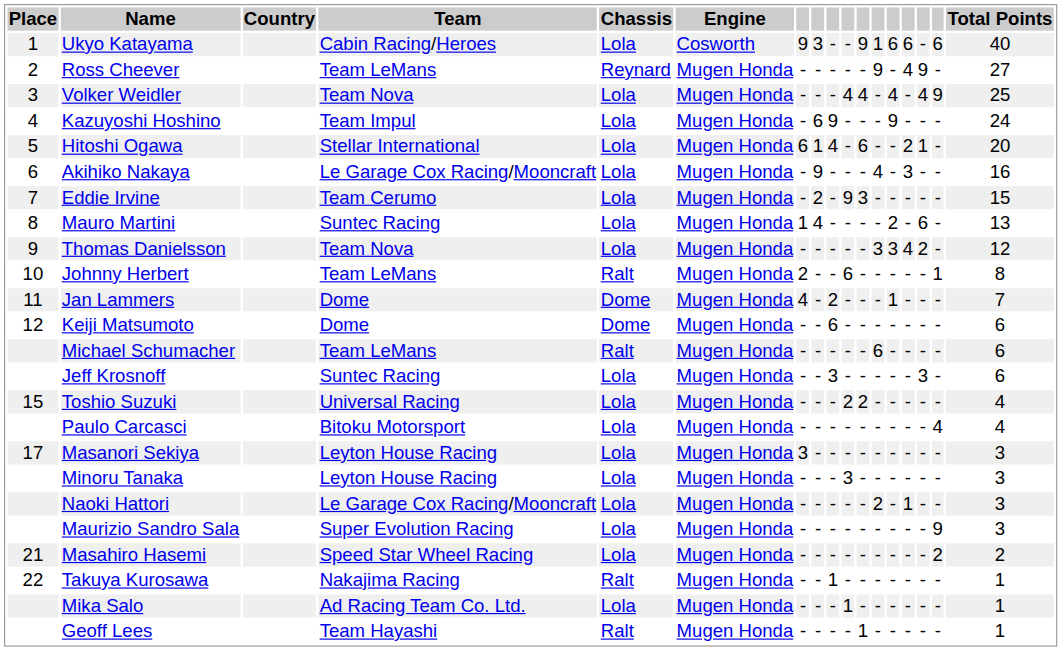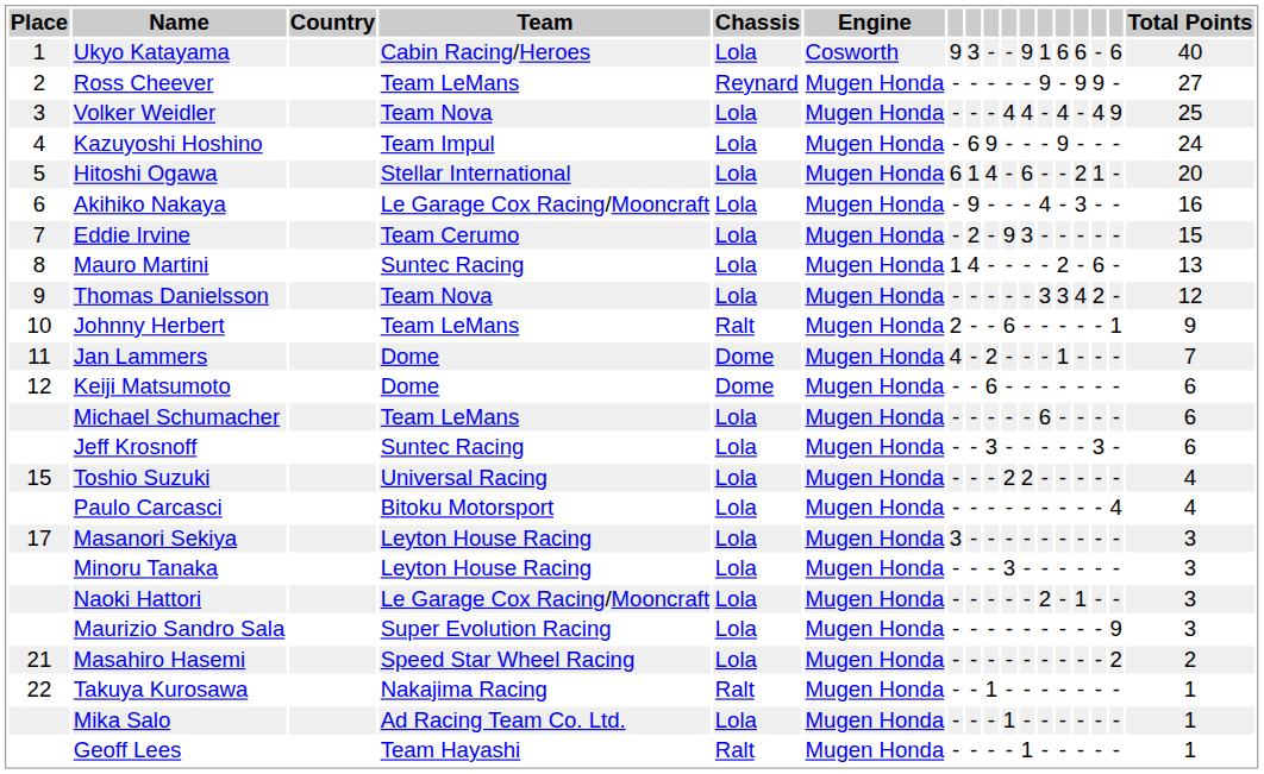Ross Cheever | column 14: 4 -> 9
Johnny Herbert | Total Points: 8 -> 9
Michael Schumacher | Chassis: Ralt -> Lola
